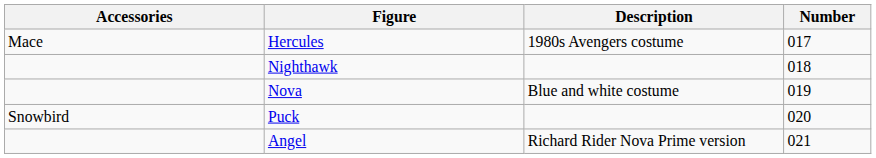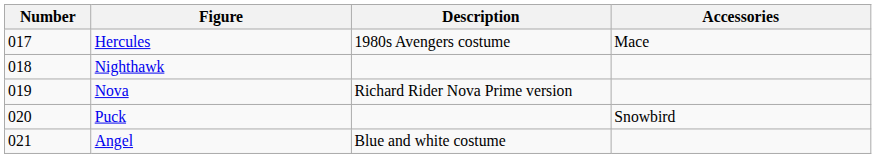columns swapped: Number <-> Accessories
Nova | Description: Blue and white costume -> Richard Rider Nova Prime version
Angel | Description: Richard Rider Nova Prime version -> Blue and white costume
